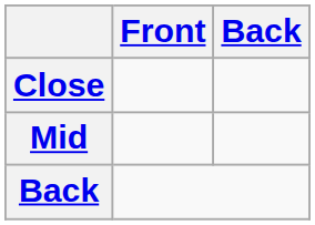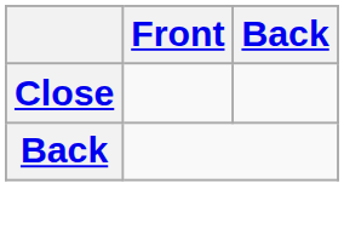- row: Mid
